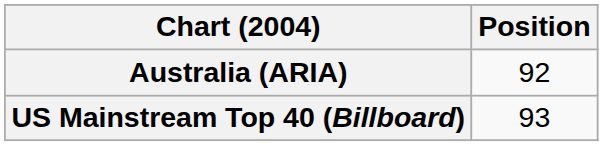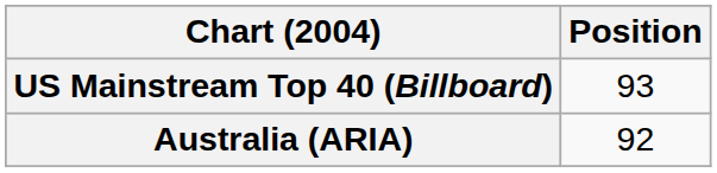rows swapped: Australia (ARIA) <-> US Mainstream Top 40 (Billboard)
